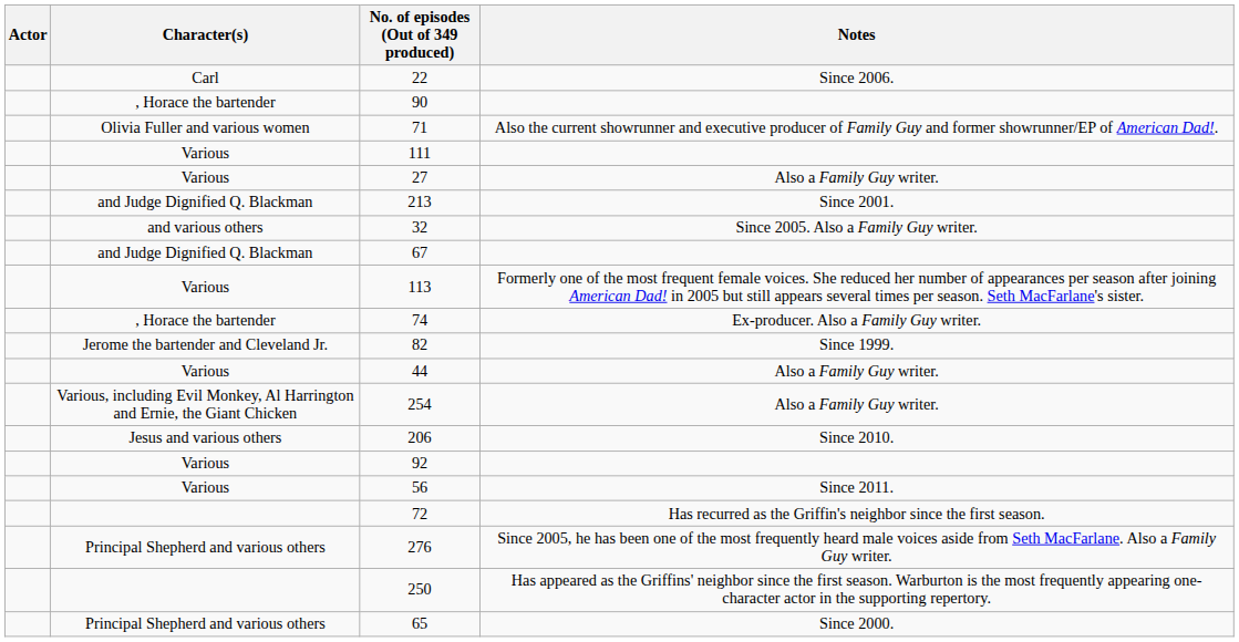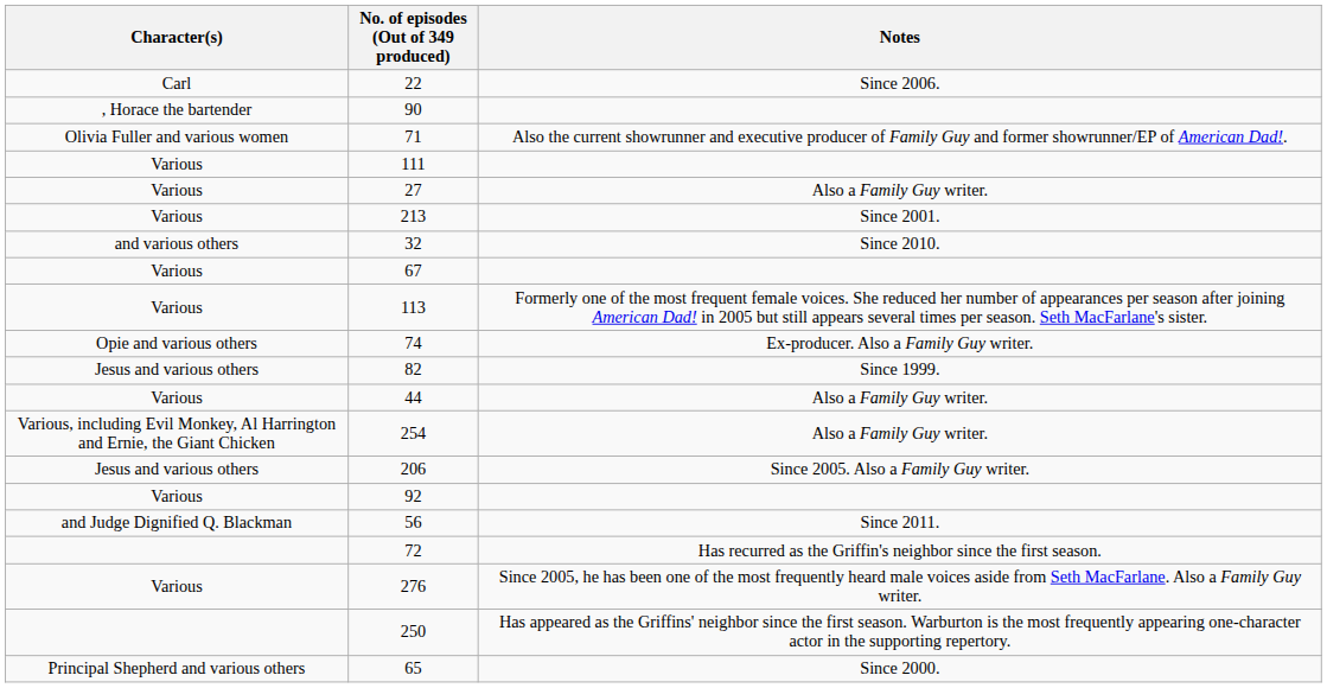- column: Actor
213 | Character(s): and Judge Dignified Q. Blackman -> Various
32 | Notes: Since 2005. Also a Family Guy writer. -> Since 2010.
67 | Character(s): and Judge Dignified Q. Blackman -> Various
74 | Character(s): , Horace the bartender -> Opie and various others
82 | Character(s): Jerome the bartender and Cleveland Jr. -> Jesus and various others
206 | Notes: Since 2010. -> Since 2005. Also a Family Guy writer.
56 | Character(s): Various -> and Judge Dignified Q. Blackman
276 | Character(s): Principal Shepherd and various others -> Various
